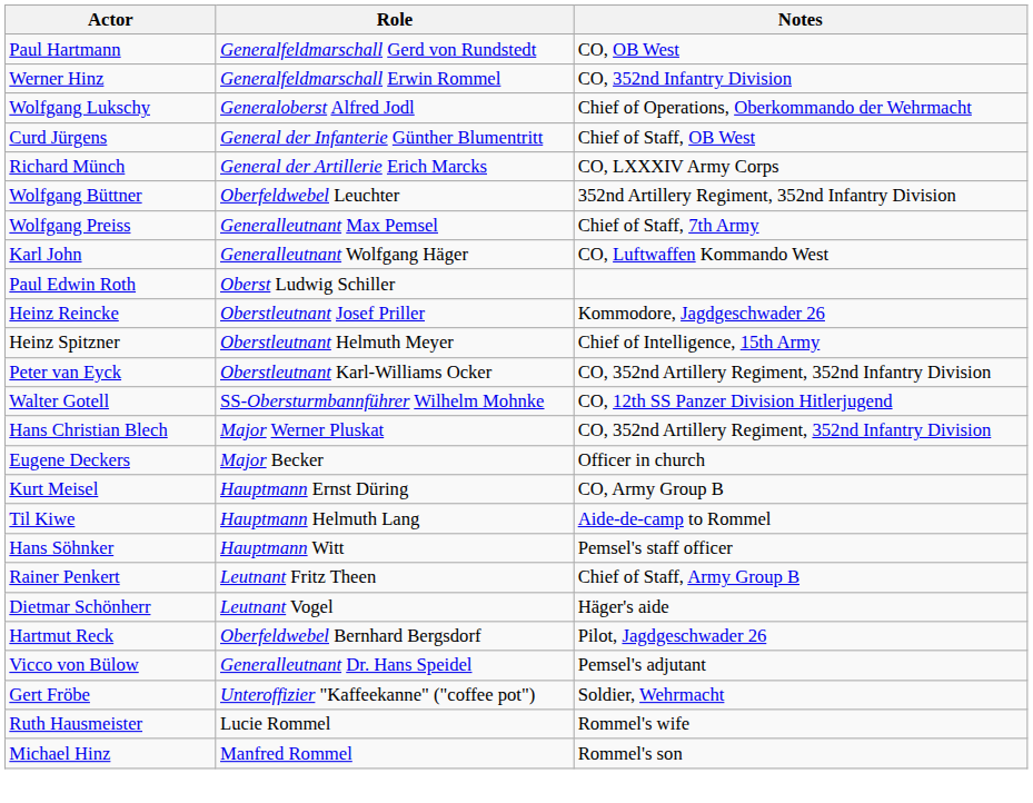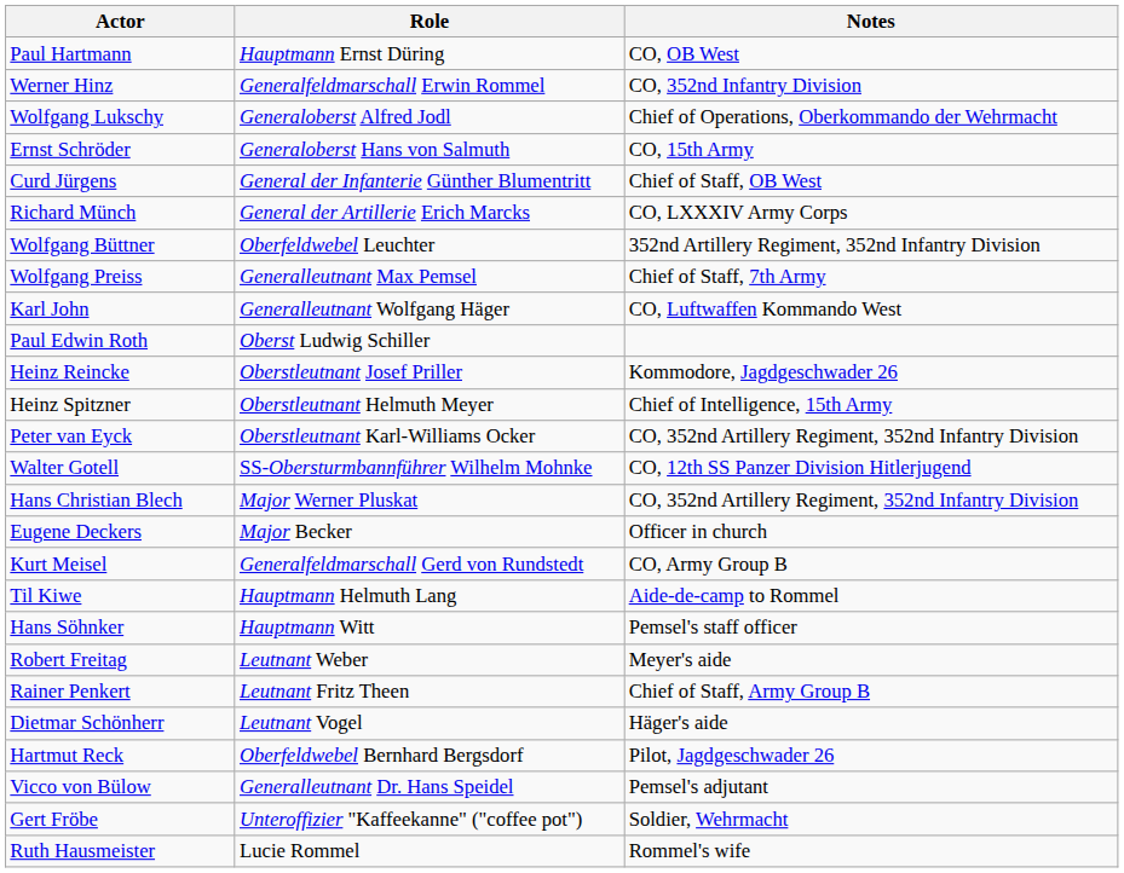Paul Hartmann | Role: Generalfeldmarschall Gerd von Rundstedt -> Hauptmann Ernst Düring
+ row: Ernst Schröder | Generaloberst Hans von Salmuth | CO, 15th Army
Kurt Meisel | Role: Hauptmann Ernst Düring -> Generalfeldmarschall Gerd von Rundstedt
+ row: Robert Freitag | Leutnant Weber | Meyer's aide
- row: Michael Hinz | Manfred Rommel | Rommel's son
